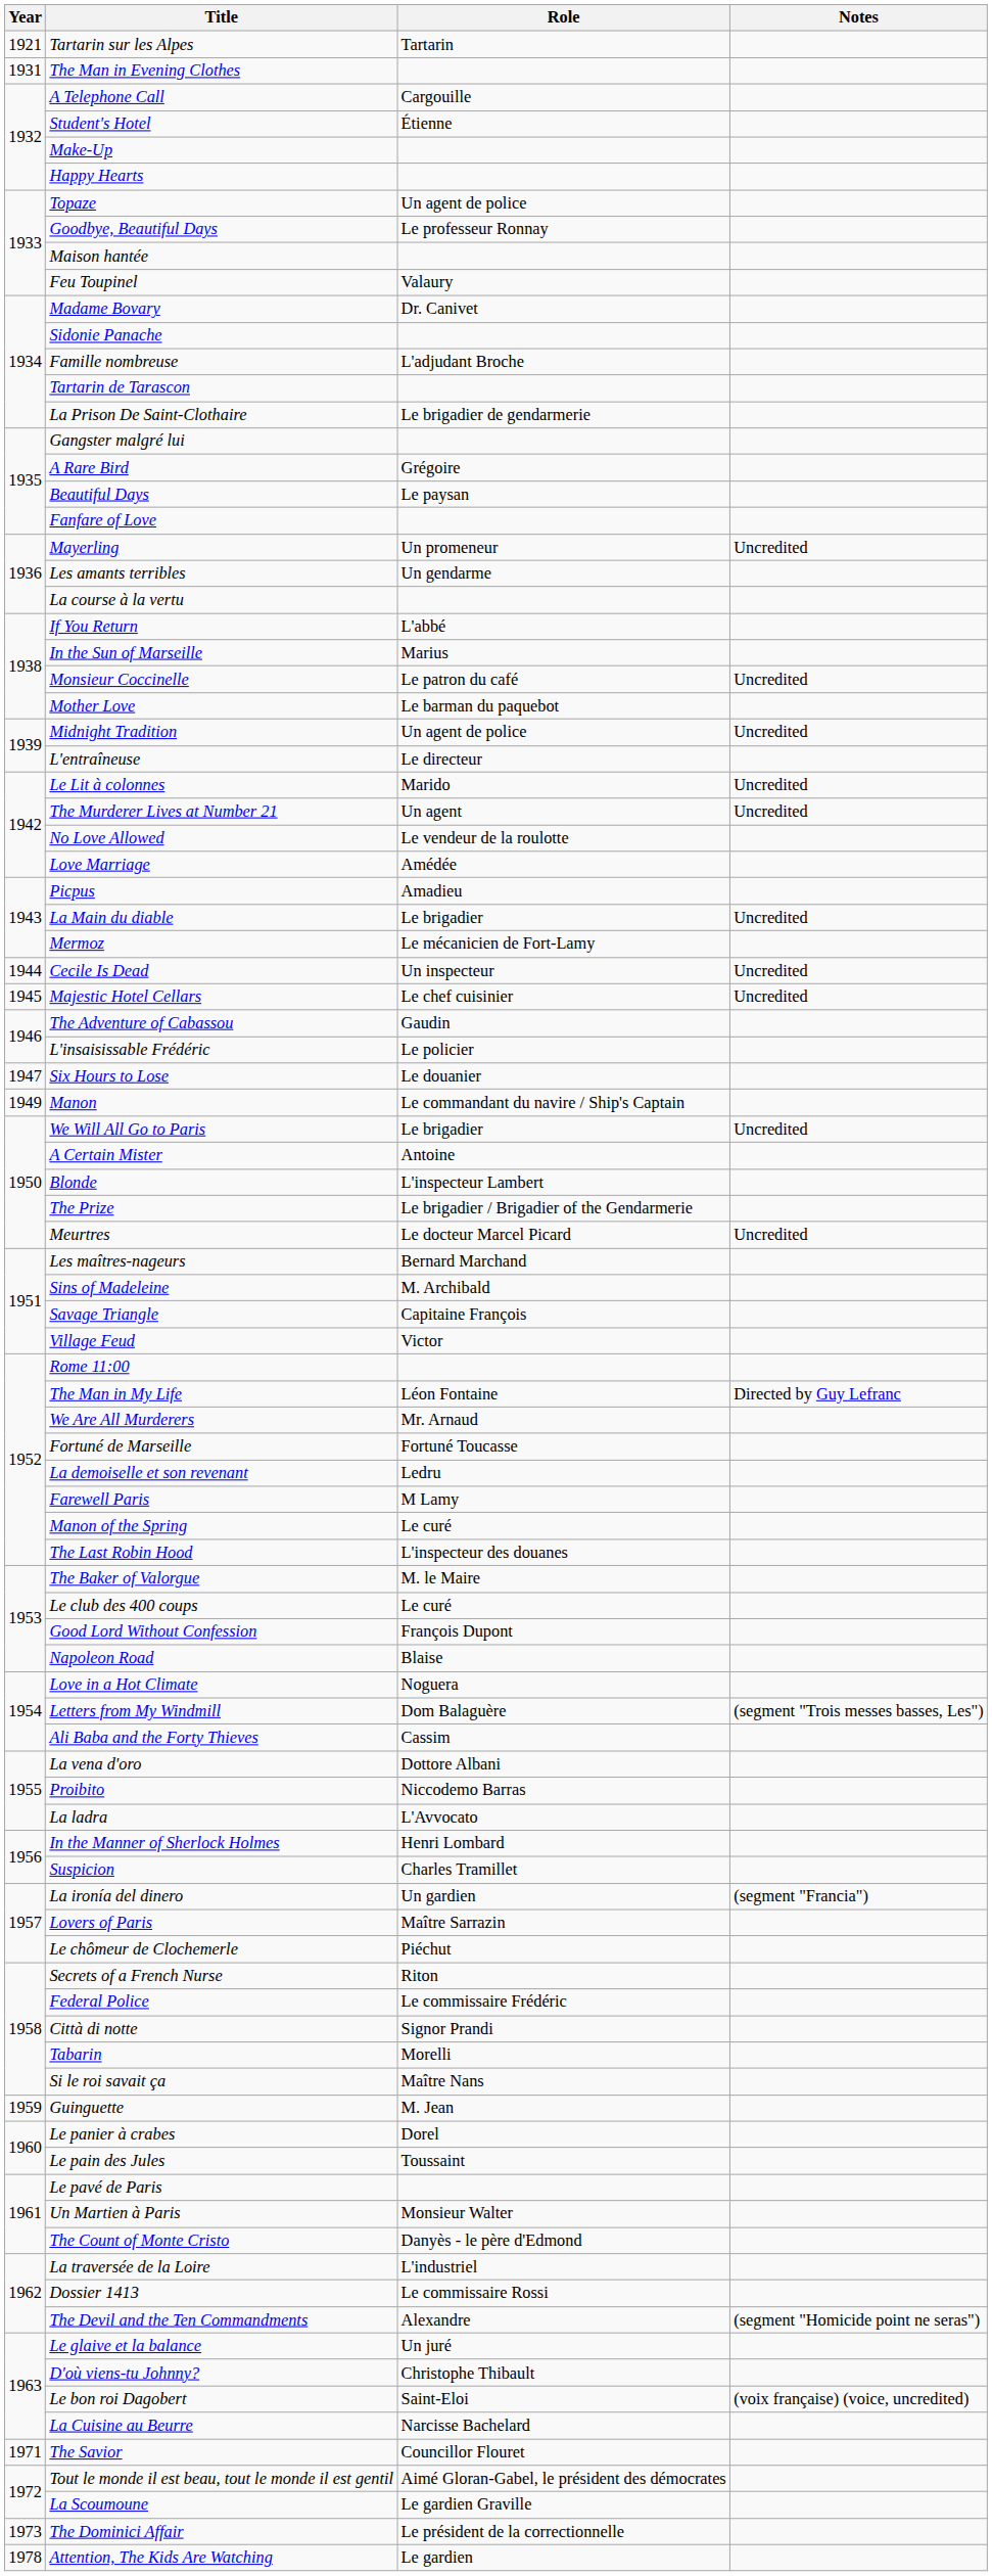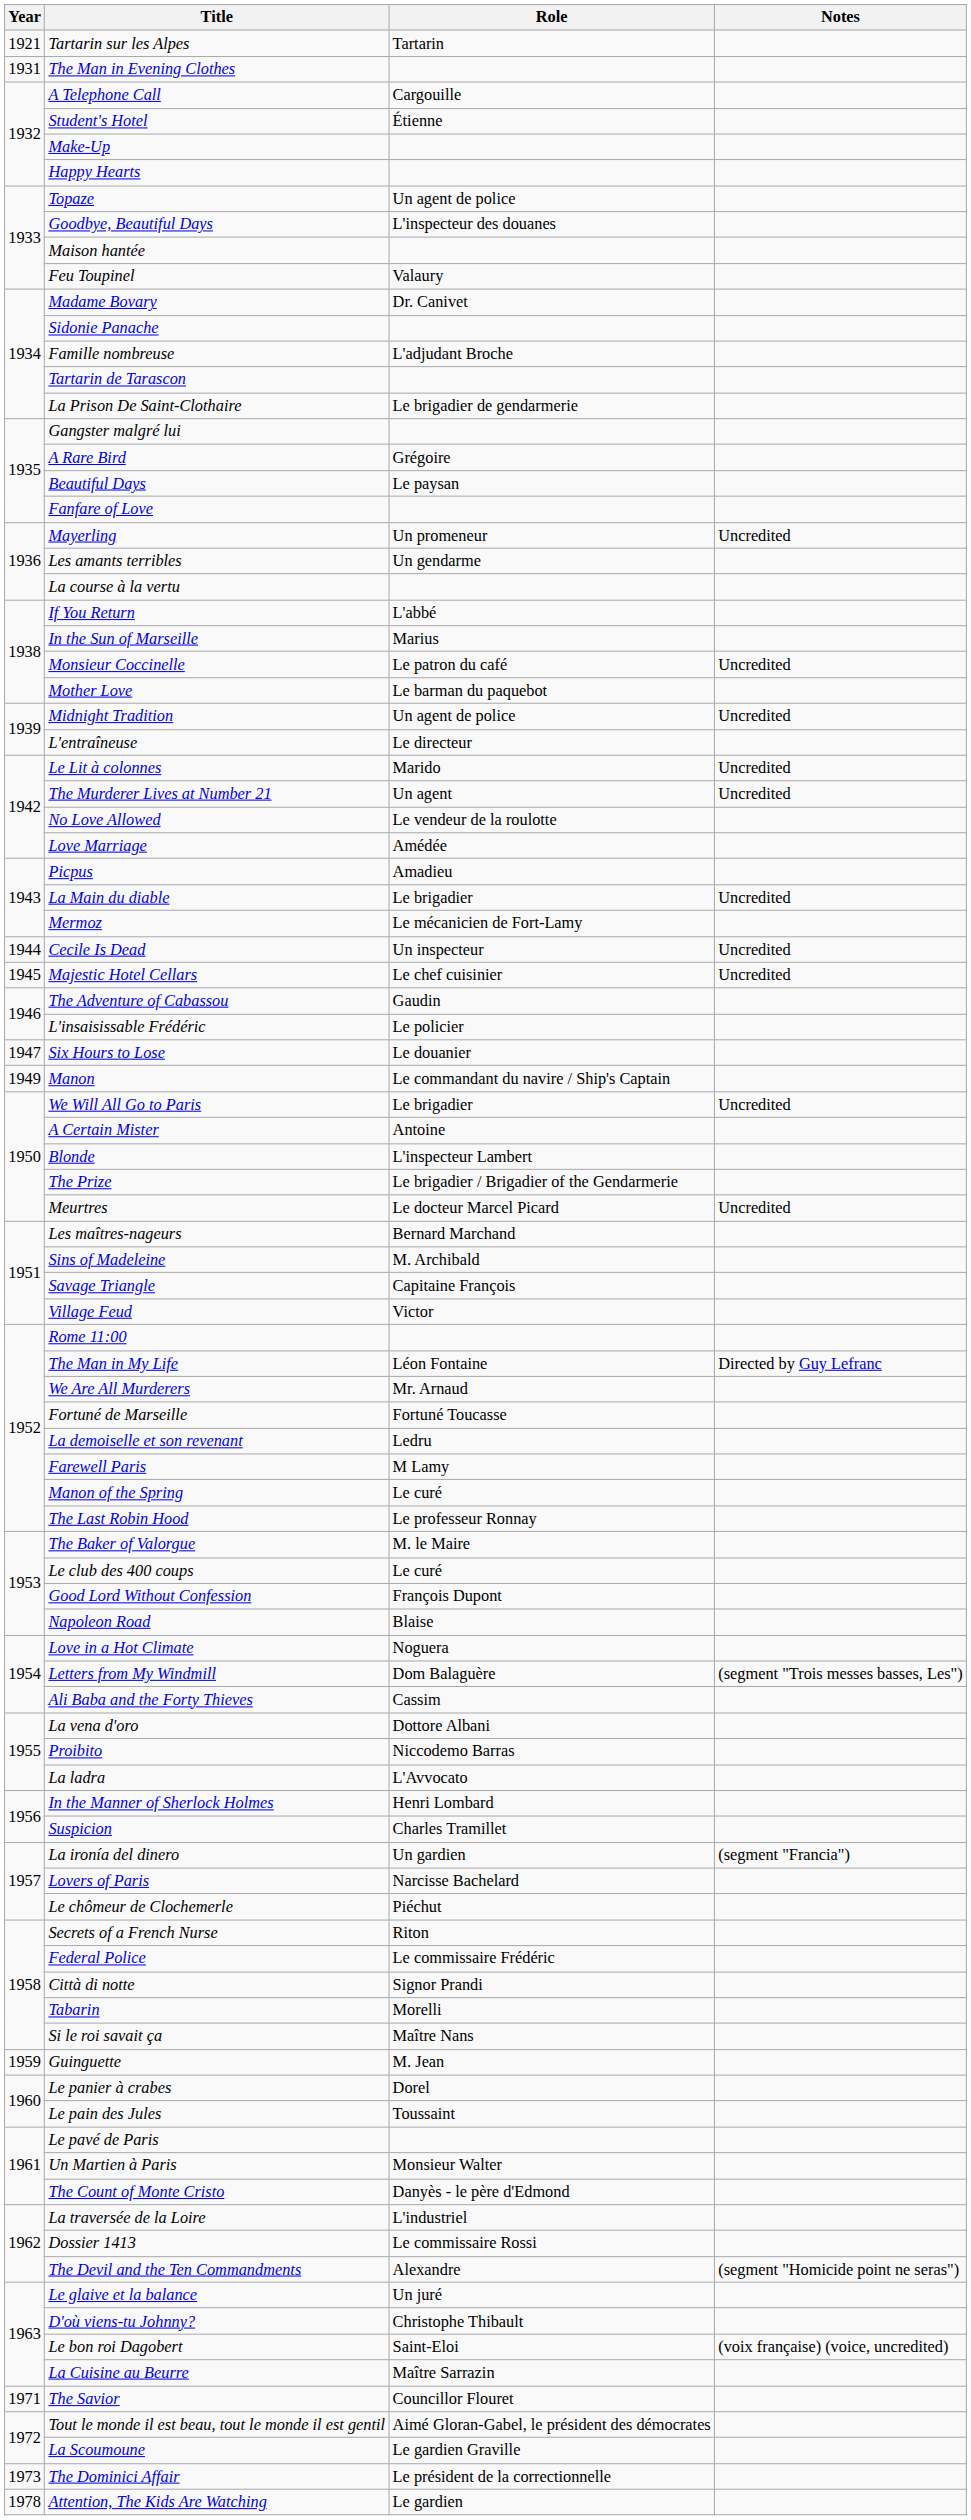Goodbye, Beautiful Days | Role: Le professeur Ronnay -> L'inspecteur des douanes
The Last Robin Hood | Role: L'inspecteur des douanes -> Le professeur Ronnay
Lovers of Paris | Role: Maître Sarrazin -> Narcisse Bachelard
La Cuisine au Beurre | Role: Narcisse Bachelard -> Maître Sarrazin
